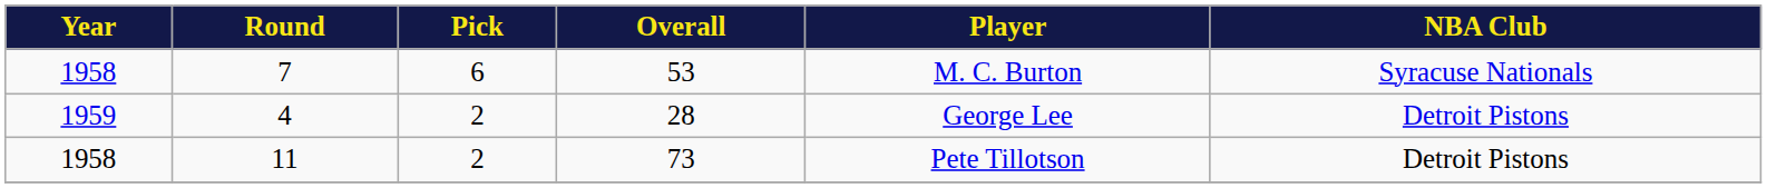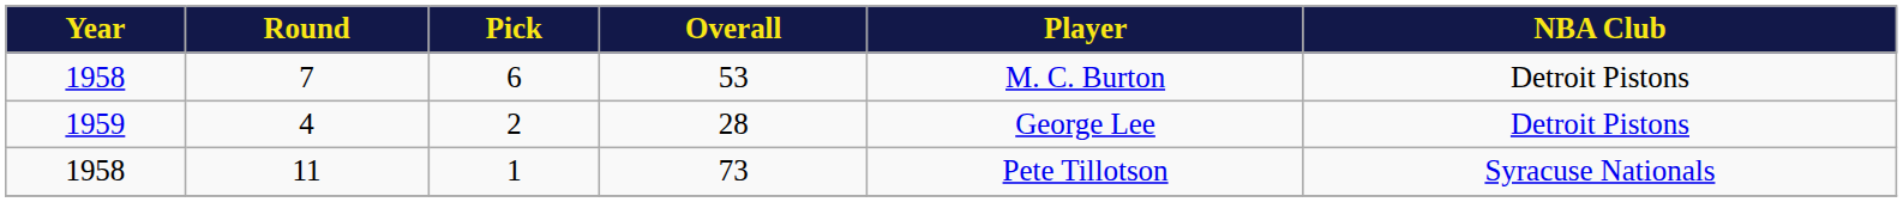7 | NBA Club: Syracuse Nationals -> Detroit Pistons
11 | Pick: 2 -> 1
11 | NBA Club: Detroit Pistons -> Syracuse Nationals
